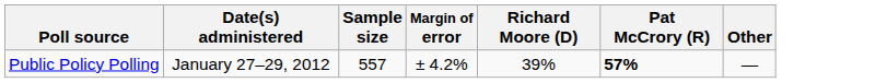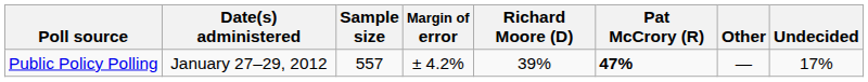+ column: Undecided | 17%
Public Policy Polling | Pat McCrory (R): 57% -> 47%
